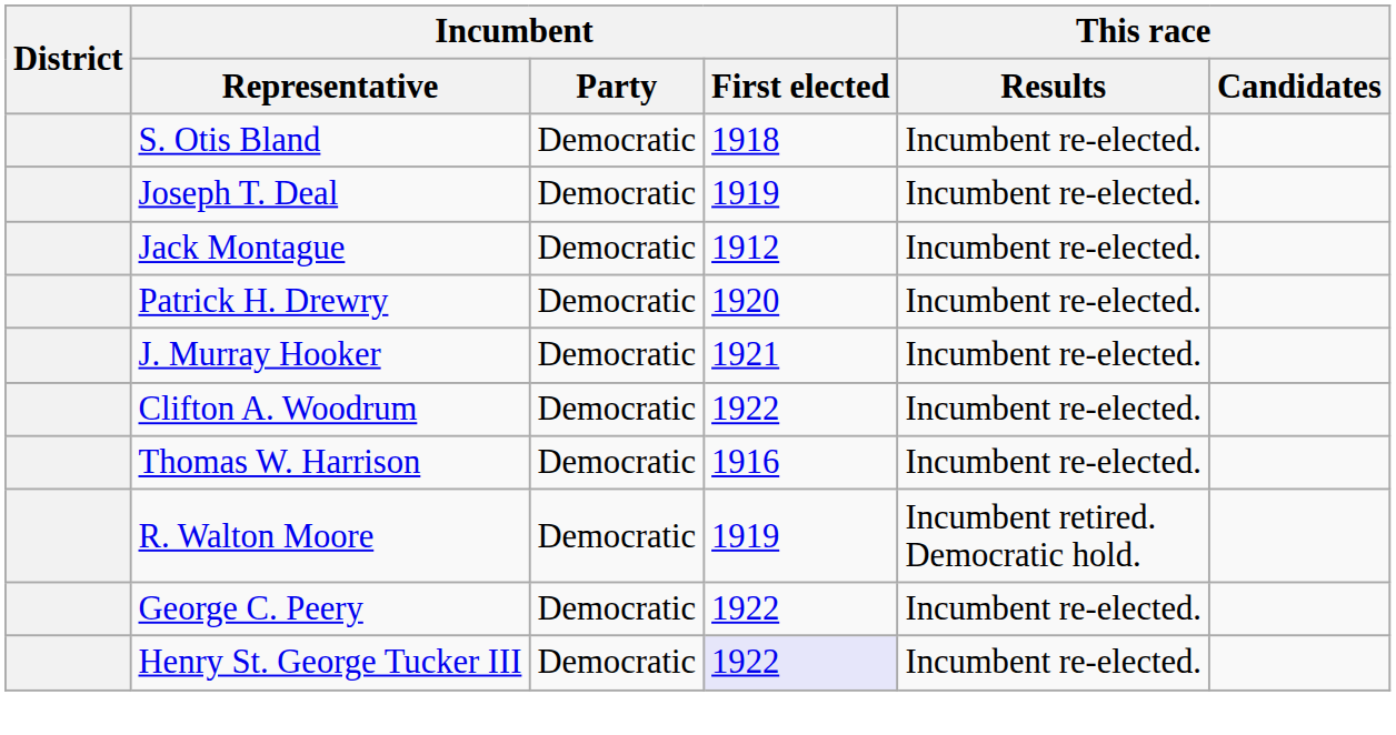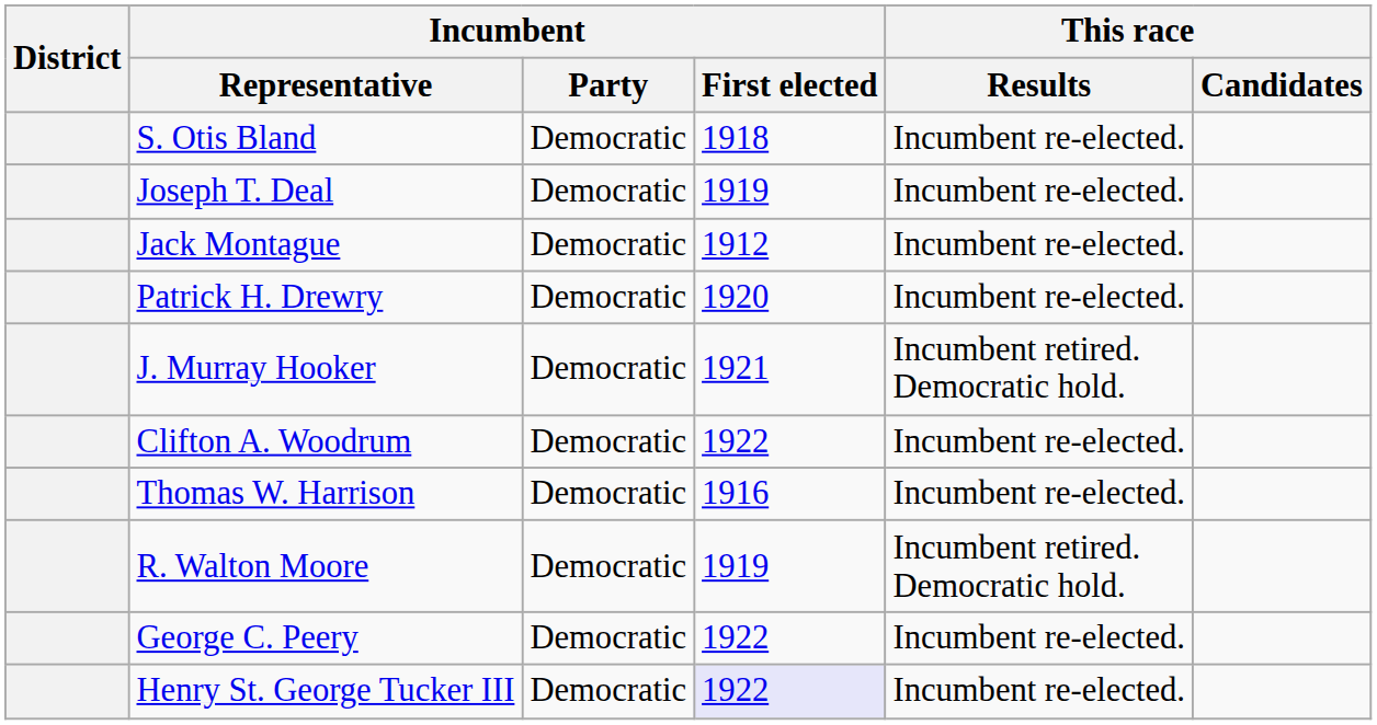J. Murray Hooker | This race / Results: Incumbent re-elected. -> Incumbent retired. Democratic hold.
